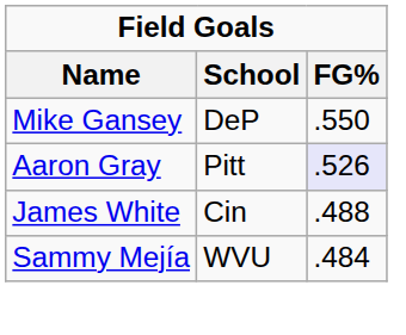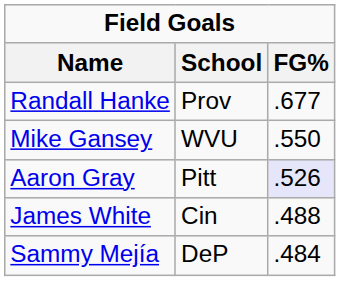+ row: Randall Hanke | Prov | .677
Mike Gansey | School: DeP -> WVU
Sammy Mejía | School: WVU -> DeP
